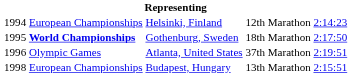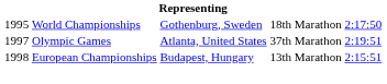- row: 1994 | European Championships | Helsinki, Finland | 12th | Marathon | 2:14:23
Gothenburg, Sweden | column 2: bold -> normal
Atlanta, United States | column 1: 1996 -> 1997
